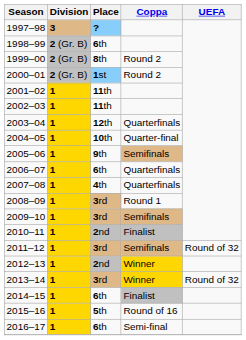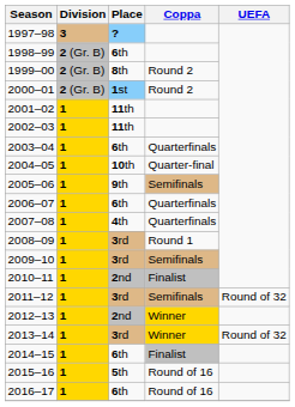2003–04 | Place: 12th -> 6th
2016–17 | Coppa: Semi-final -> Round of 16
